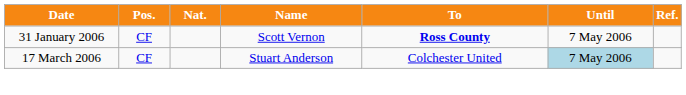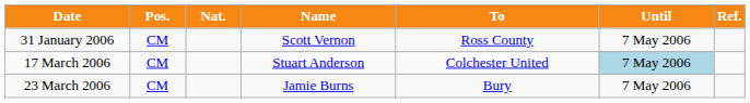31 January 2006 | Pos.: CF -> CM
31 January 2006 | To: bold -> normal
17 March 2006 | Pos.: CF -> CM
+ row: 23 March 2006 | CM | Jamie Burns | Bury | 7 May 2006
